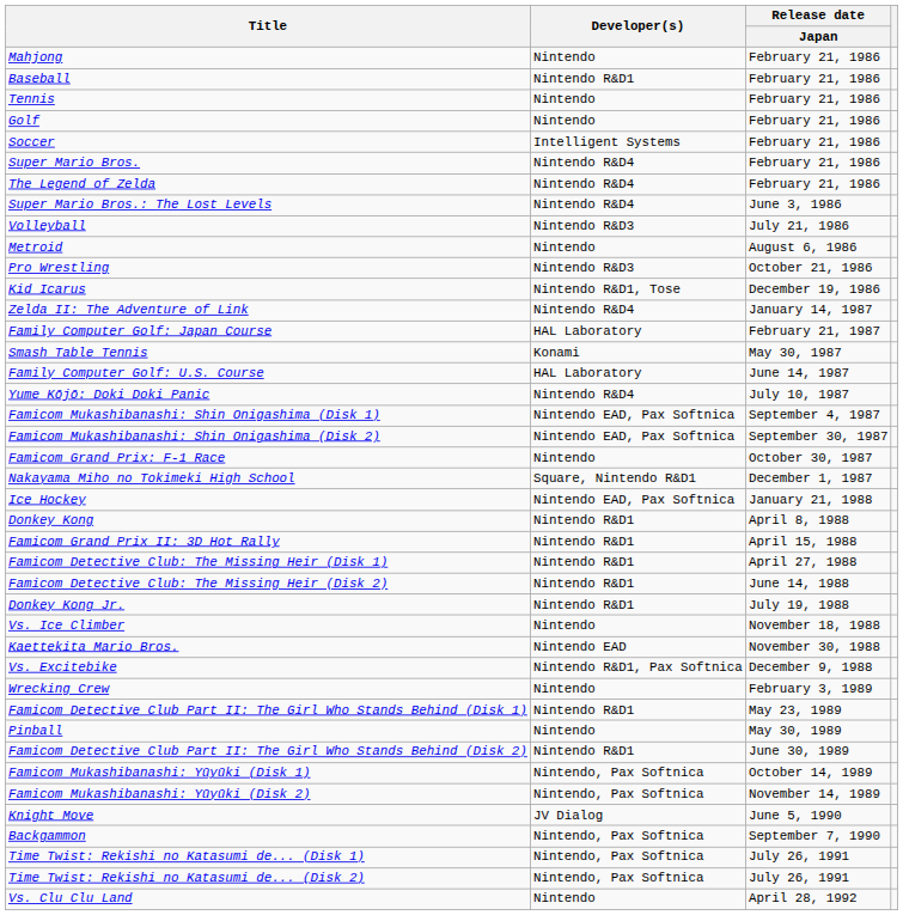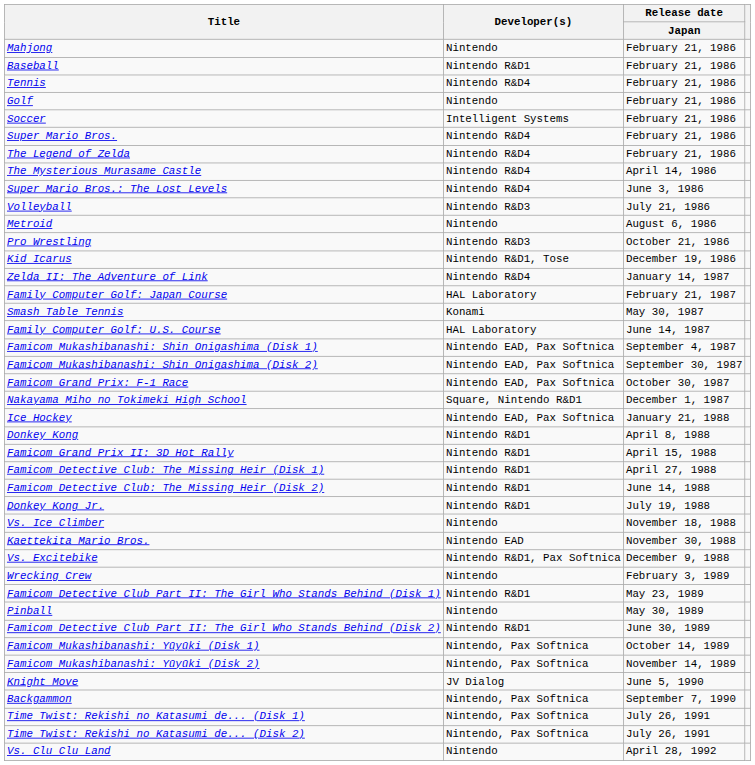Tennis | Developer(s): Nintendo -> Nintendo R&D4
+ row: The Mysterious Murasame Castle | Nintendo R&D4 | April 14, 1986
- row: Yume Kōjō: Doki Doki Panic | Nintendo R&D4 | July 10, 1987
Famicom Grand Prix: F-1 Race | Developer(s): Nintendo -> Nintendo EAD, Pax Softnica
